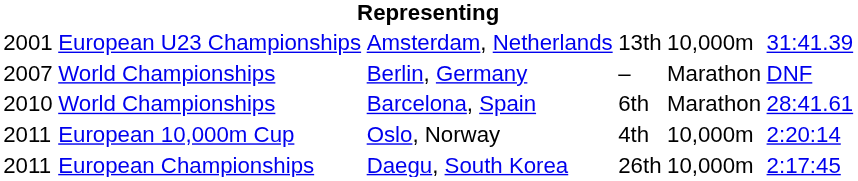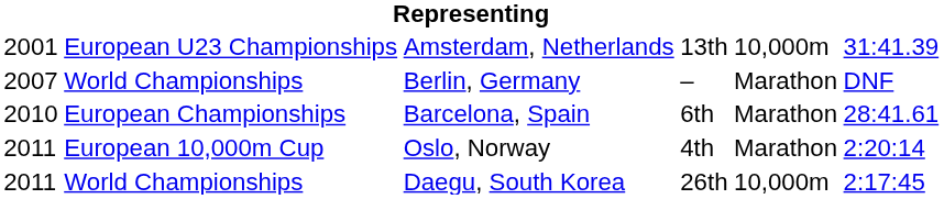Barcelona, Spain | column 2: World Championships -> European Championships
Oslo, Norway | column 5: 10,000m -> Marathon
Daegu, South Korea | column 2: European Championships -> World Championships
